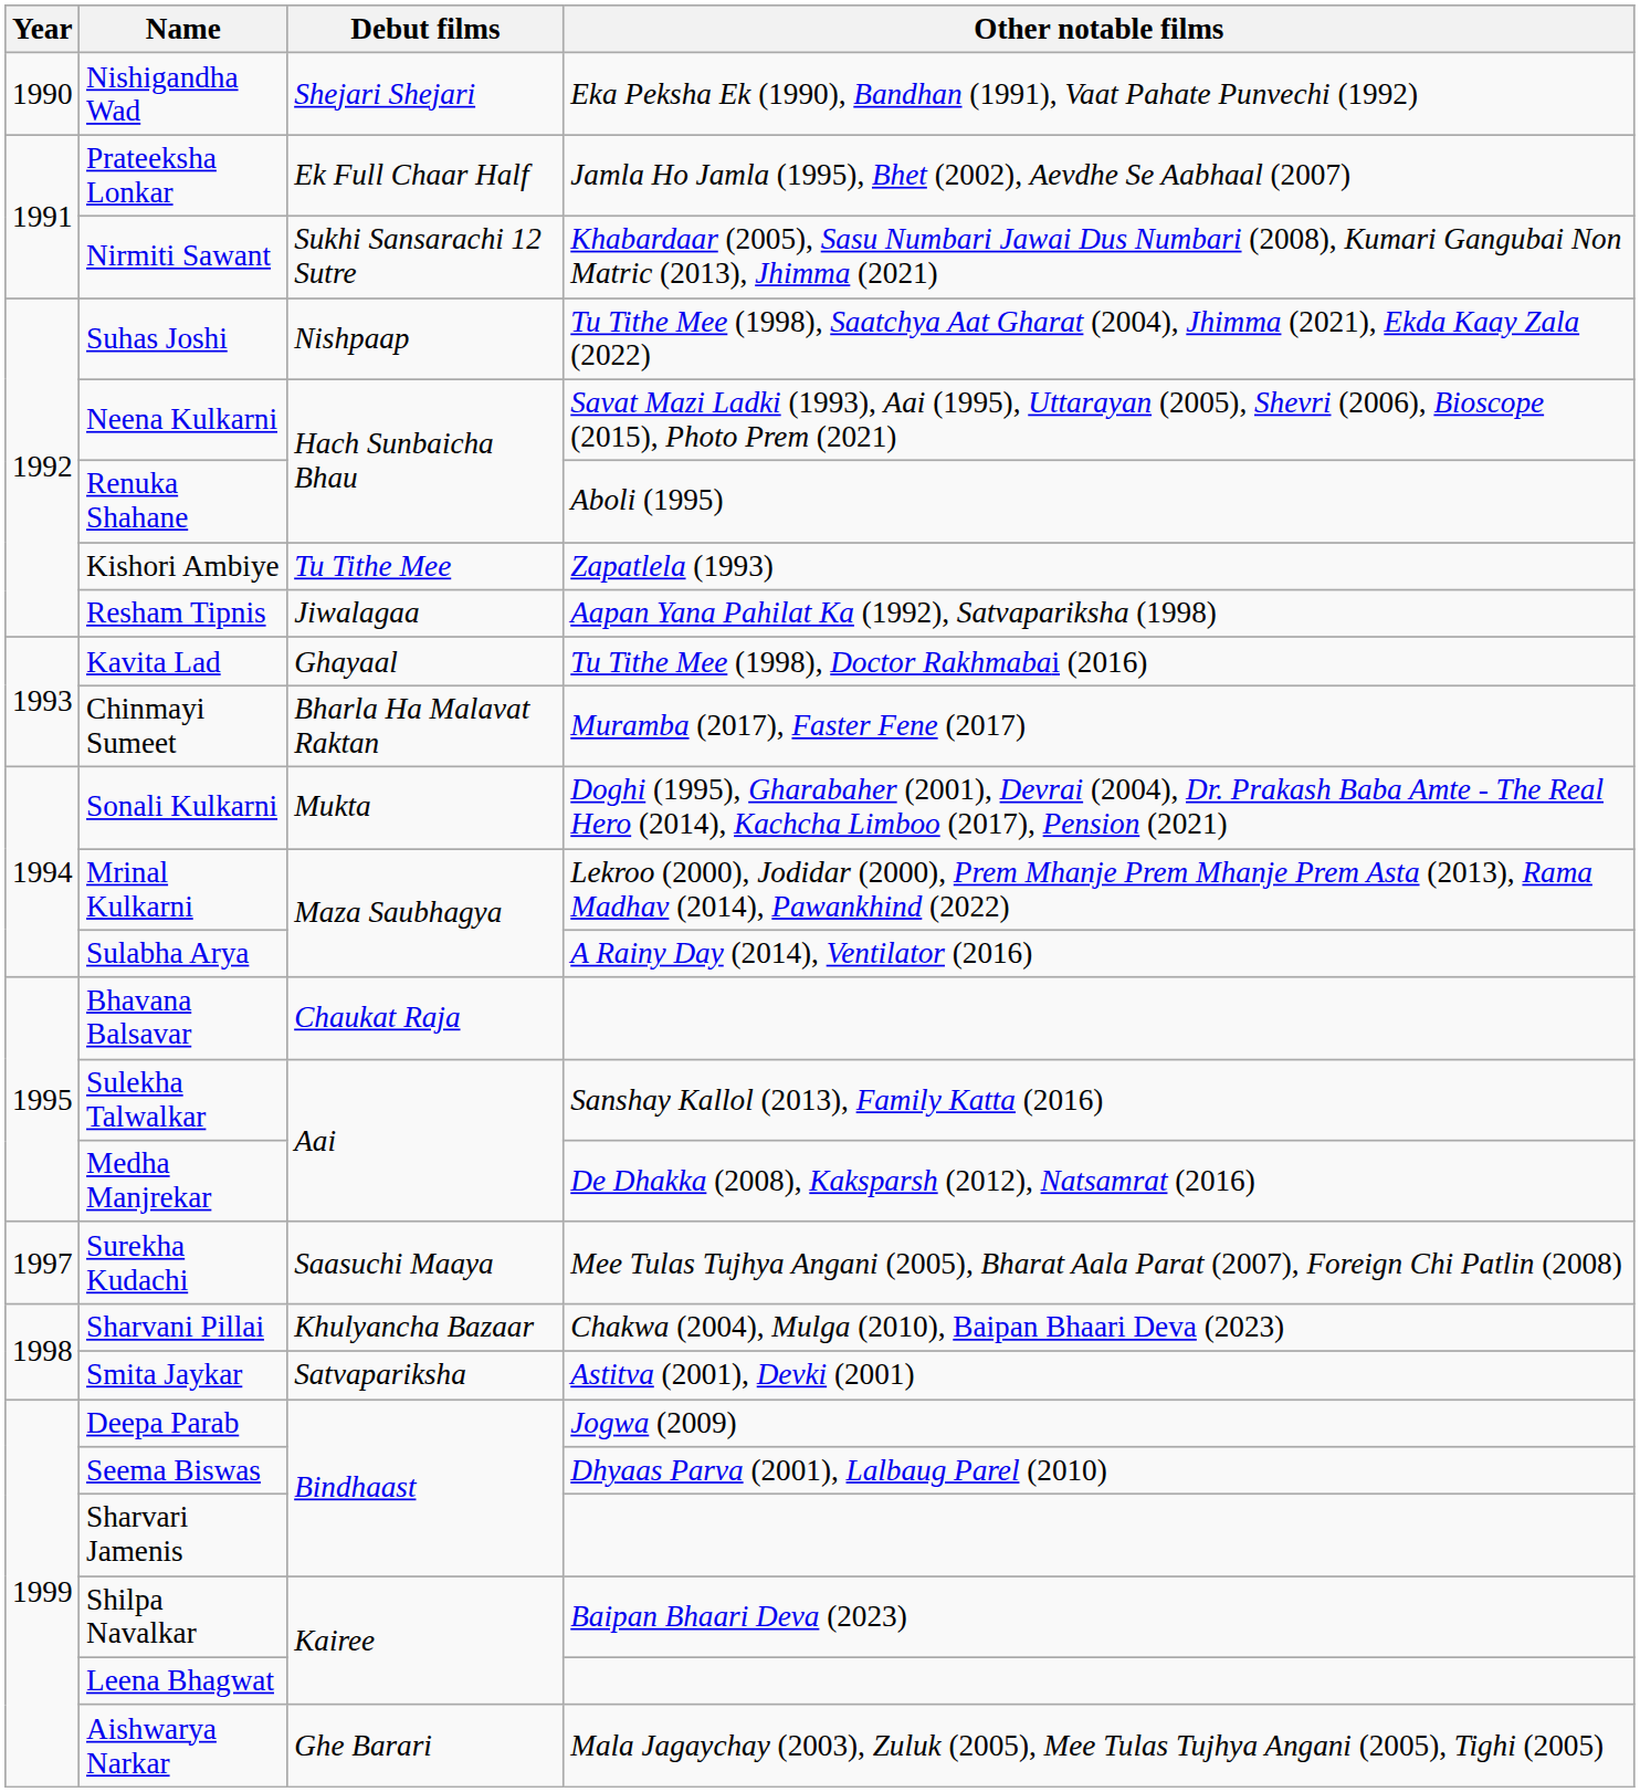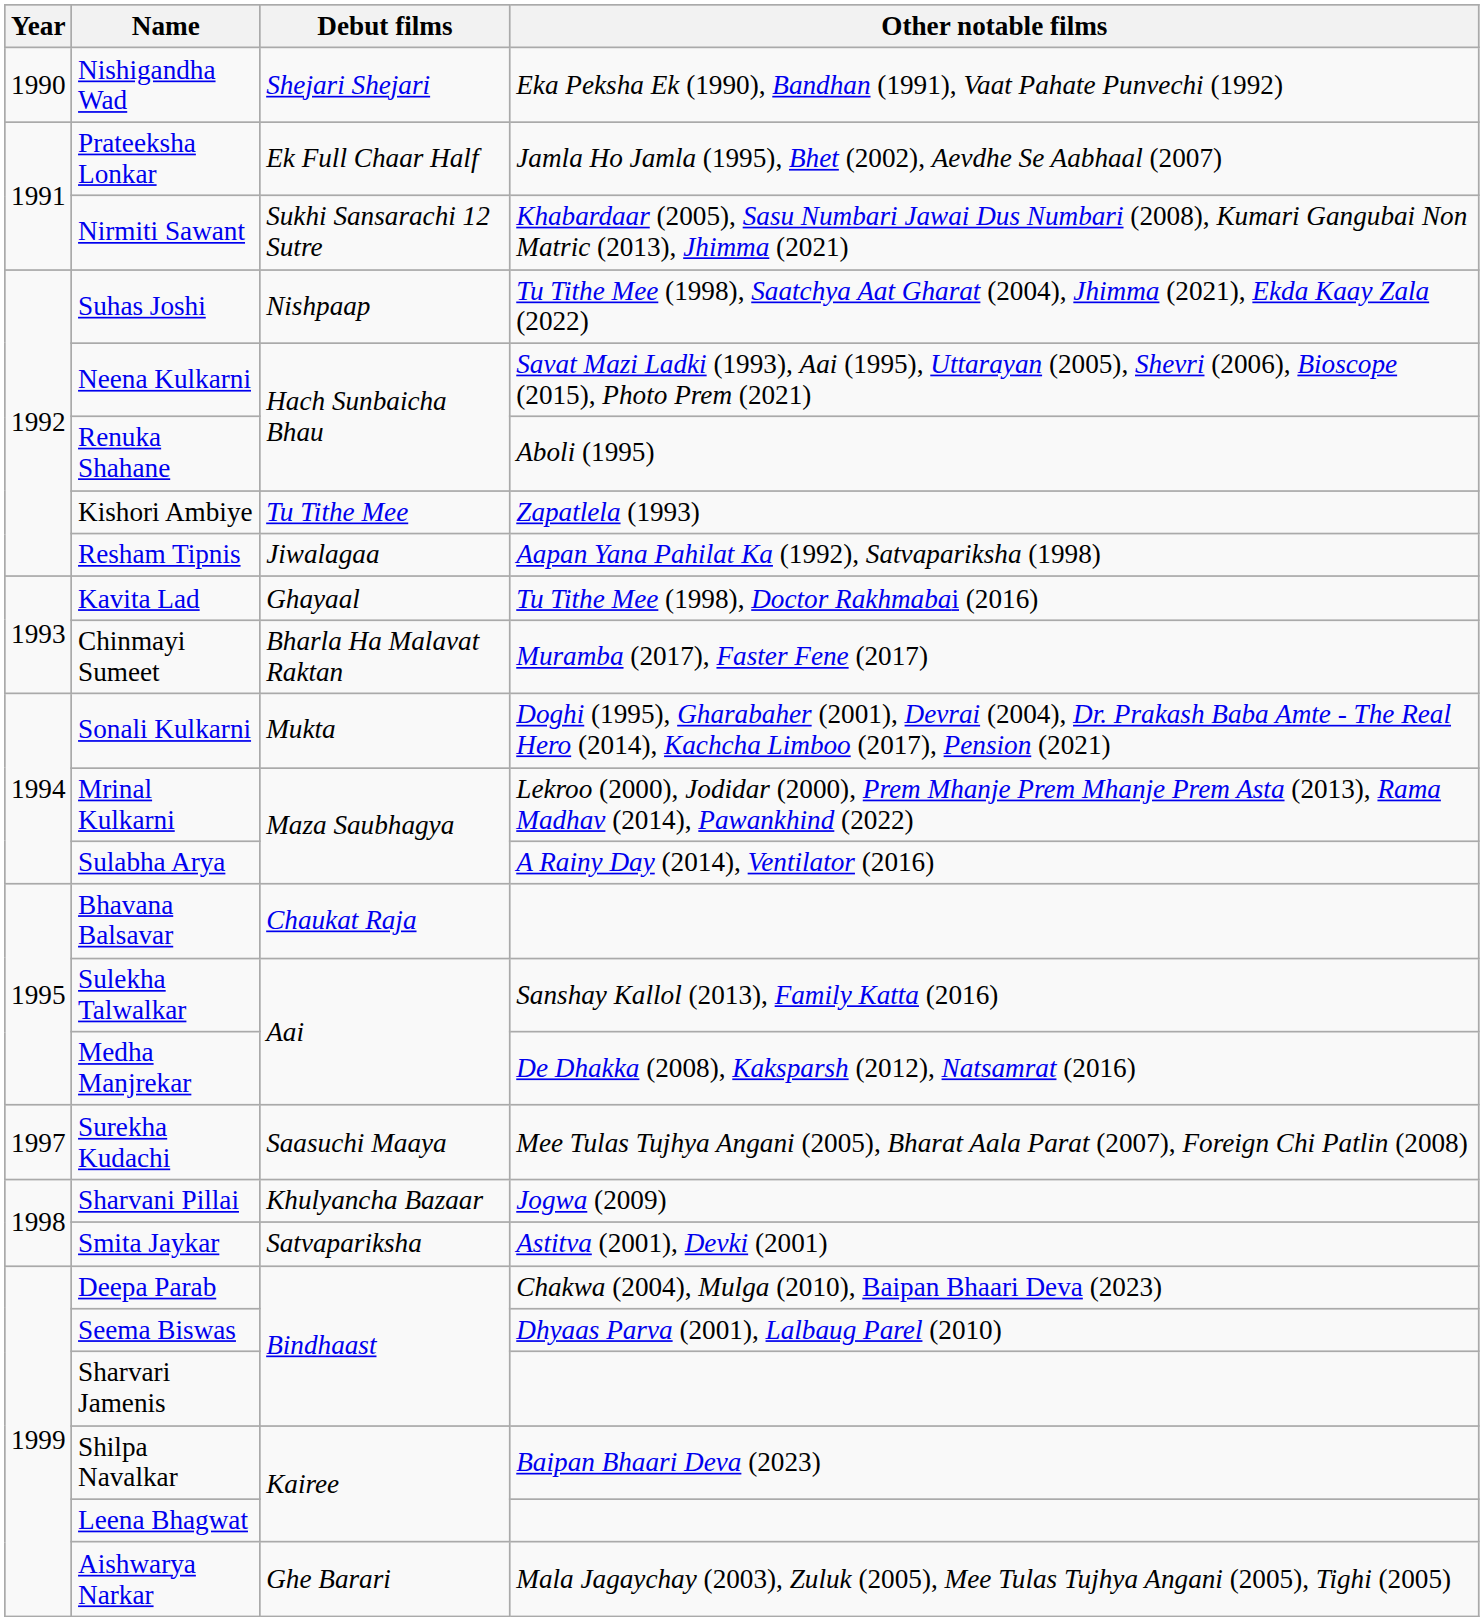Sharvani Pillai | Other notable films: Chakwa (2004), Mulga (2010), Baipan Bhaari Deva (2023) -> Jogwa (2009)
Deepa Parab | Other notable films: Jogwa (2009) -> Chakwa (2004), Mulga (2010), Baipan Bhaari Deva (2023)
